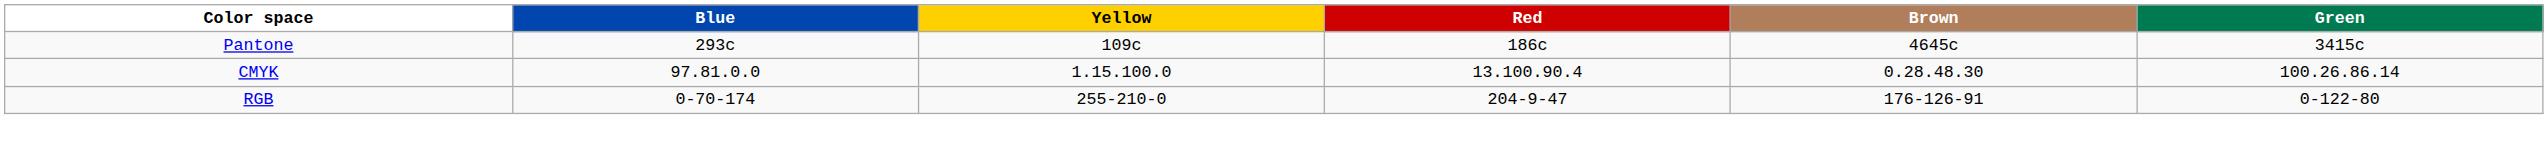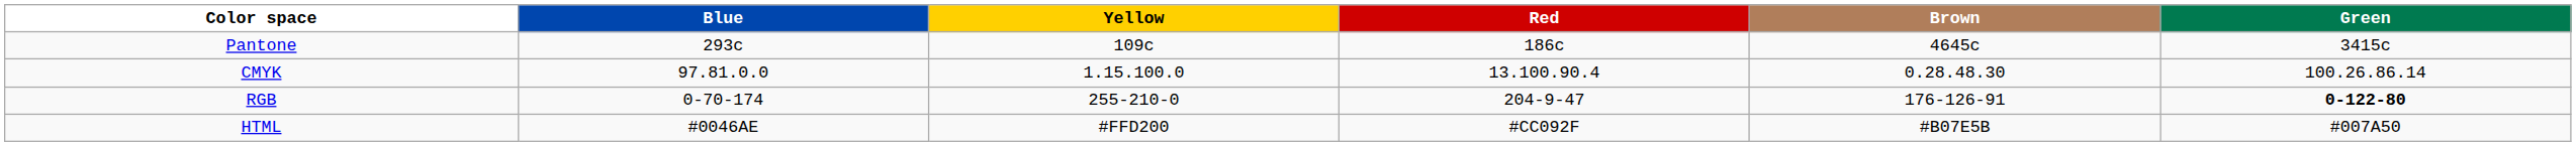RGB | Green: normal -> bold
+ row: HTML | #0046AE | #FFD200 | #CC092F | #B07E5B | #007A50
